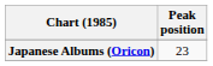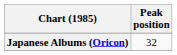Japanese Albums (Oricon) | Peak position: 23 -> 32
